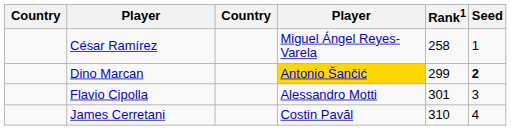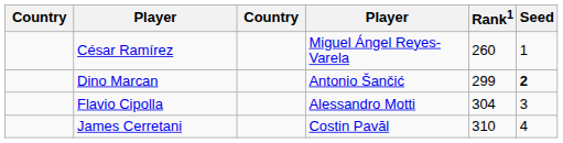César Ramírez | Rank1: 258 -> 260
Dino Marcan | column 4: gold background -> no background
Flavio Cipolla | Rank1: 301 -> 304
